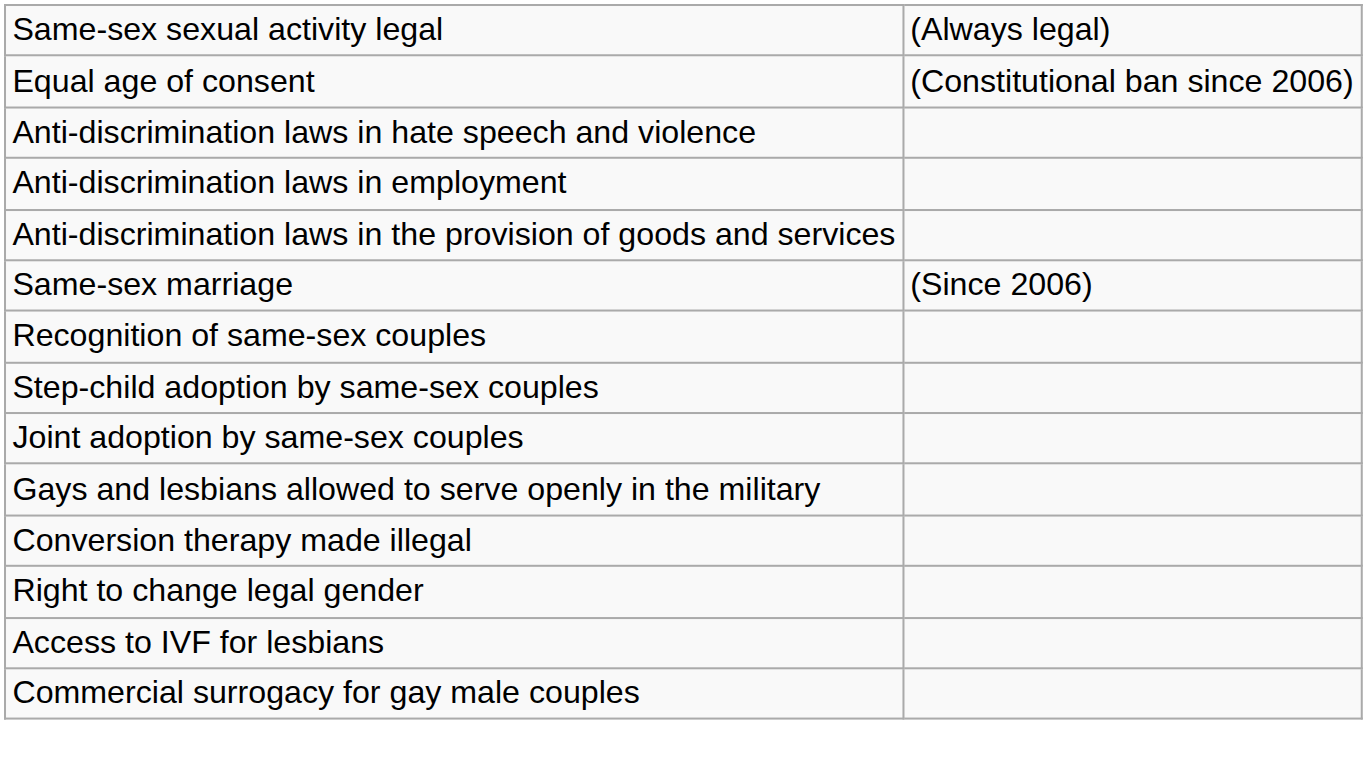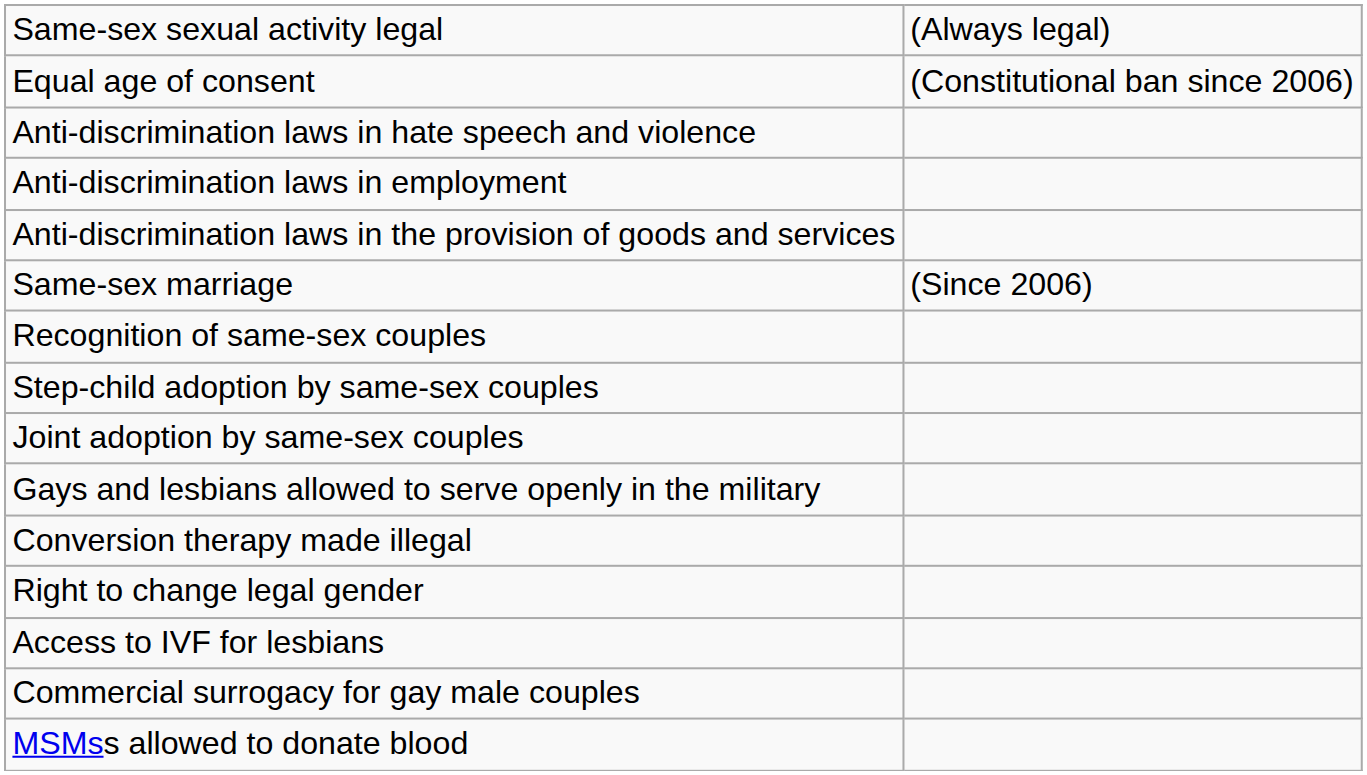+ row: MSMss allowed to donate blood
